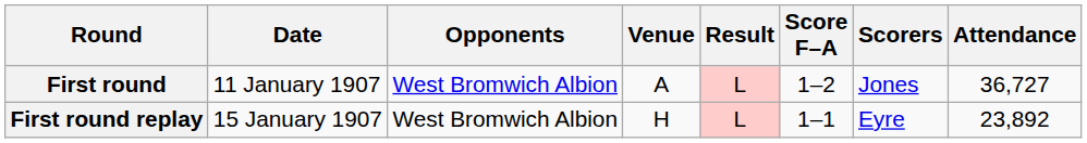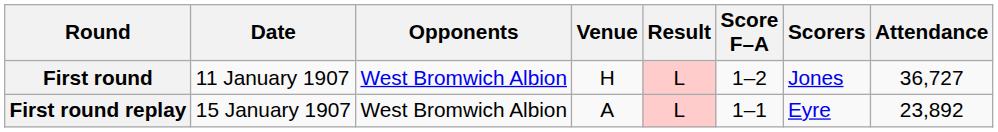First round | Venue: A -> H
First round replay | Venue: H -> A
